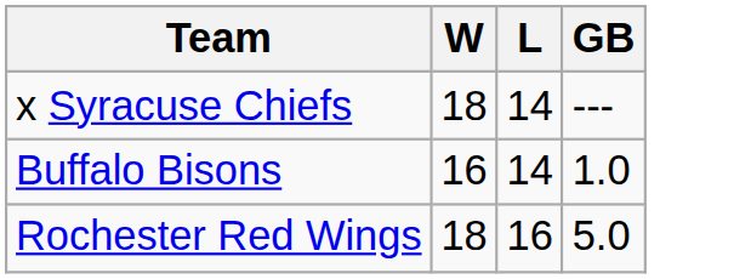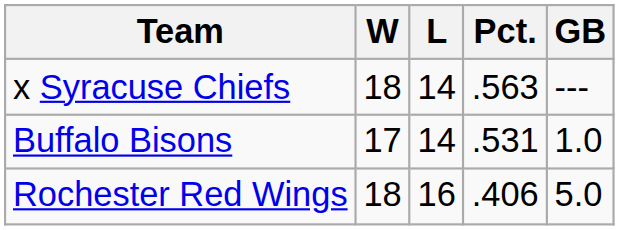+ column: Pct. | .563 | .531 | .406
Buffalo Bisons | W: 16 -> 17
